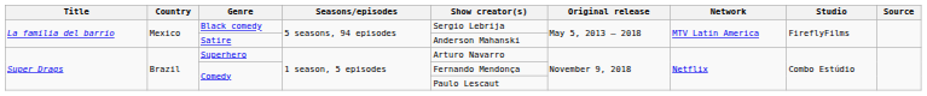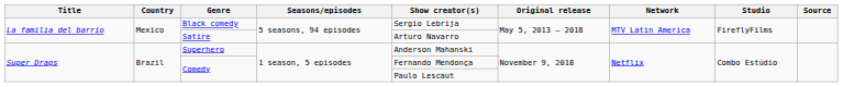Satire | Show creator(s): Anderson Mahanski -> Arturo Navarro
Superhero | Show creator(s): Arturo Navarro -> Anderson Mahanski
